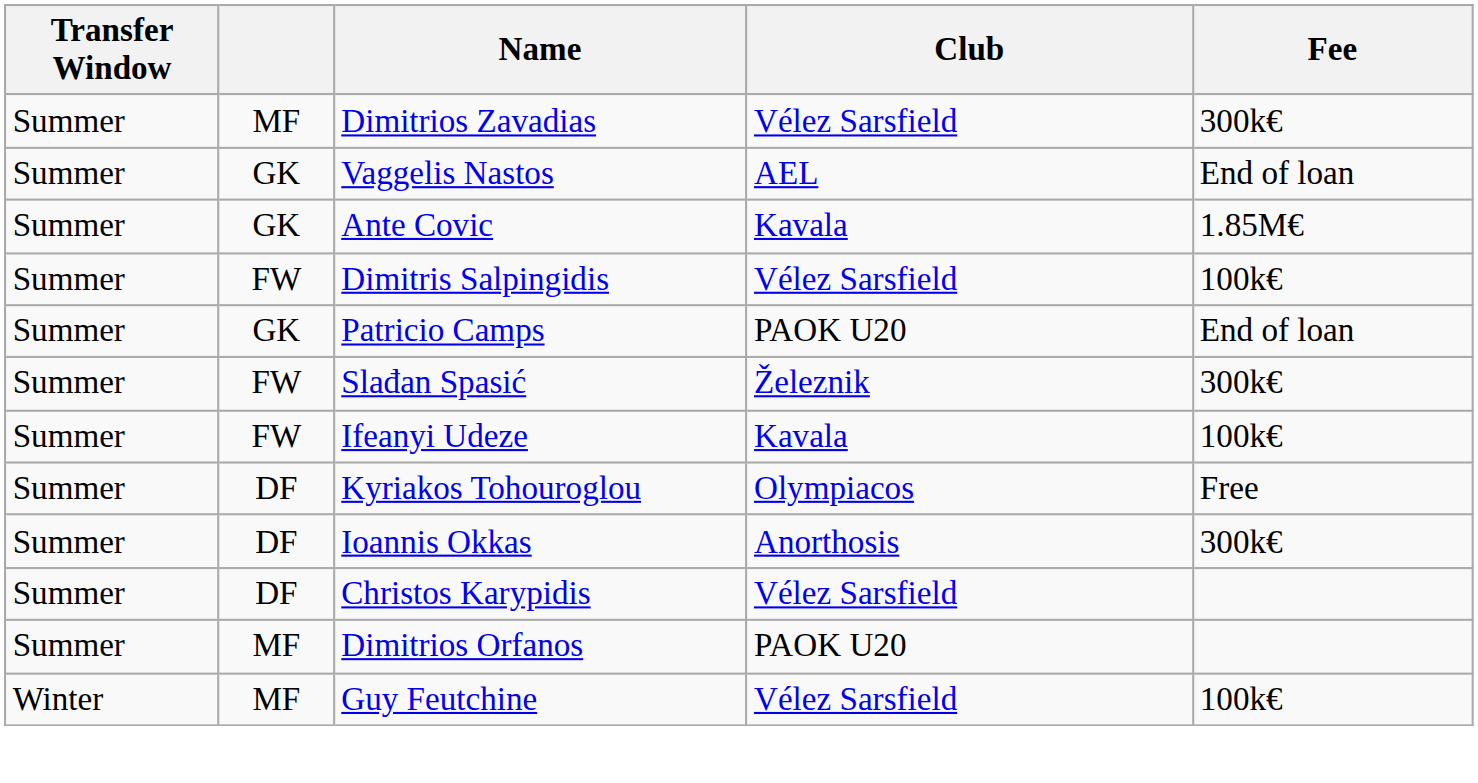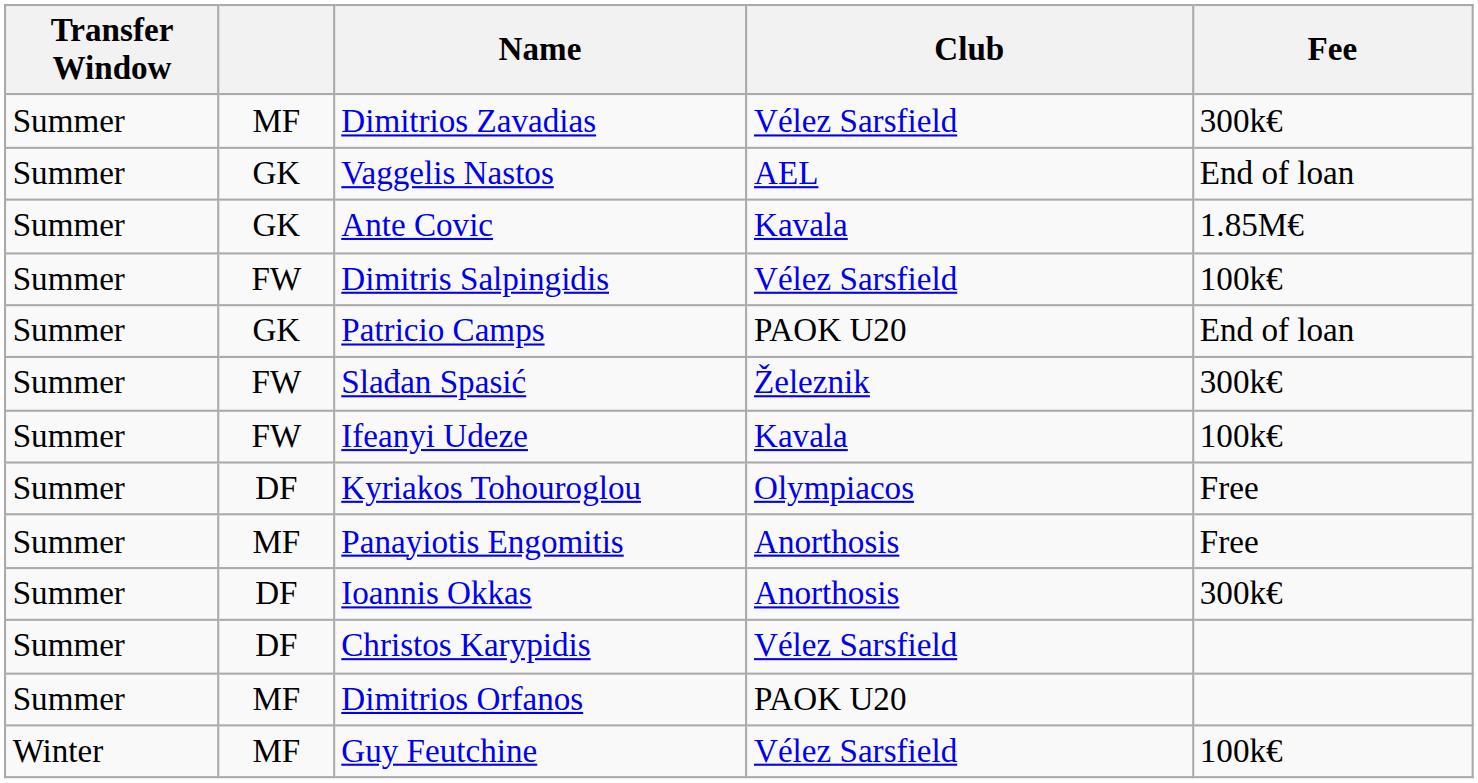+ row: Summer | MF | Panayiotis Engomitis | Anorthosis | Free
